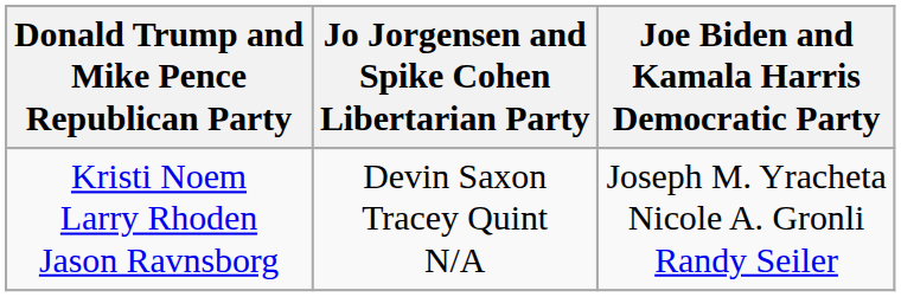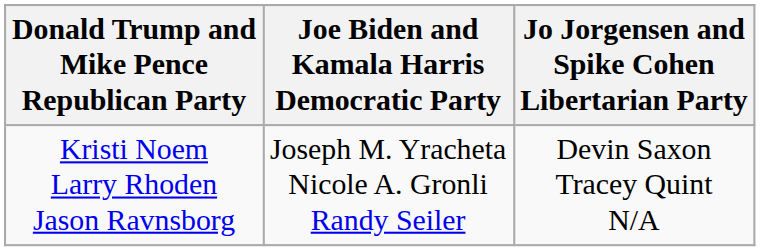columns swapped: Joe Biden and Kamala Harris Democratic Party <-> Jo Jorgensen and Spike Cohen Libertarian Party
